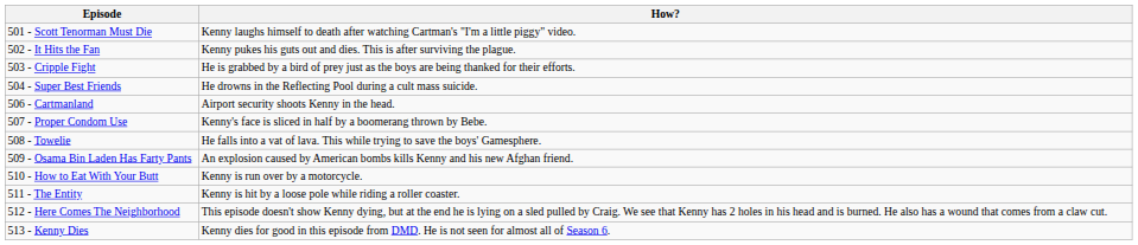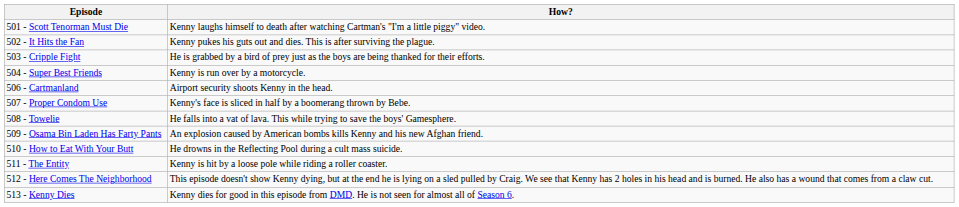504 - Super Best Friends | How?: He drowns in the Reflecting Pool during a cult mass suicide. -> Kenny is run over by a motorcycle.
510 - How to Eat With Your Butt | How?: Kenny is run over by a motorcycle. -> He drowns in the Reflecting Pool during a cult mass suicide.
